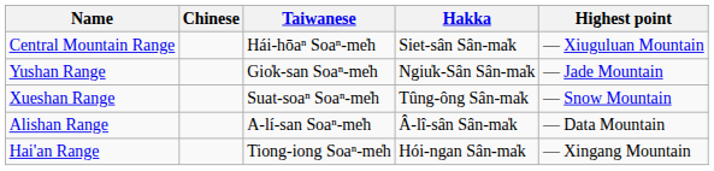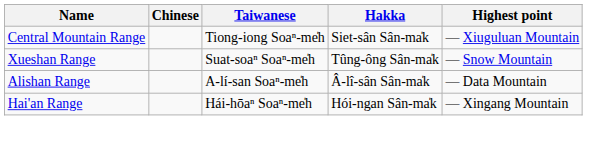Central Mountain Range | Taiwanese: Hái-hōaⁿ Soaⁿ-me̍h -> Tiong-iong Soaⁿ-me̍h
- row: Yushan Range | Gio̍k-san Soaⁿ-me̍h | Ngiu̍k-Sân Sân-ma̍k | — Jade Mountain
Hai'an Range | Taiwanese: Tiong-iong Soaⁿ-me̍h -> Hái-hōaⁿ Soaⁿ-me̍h
